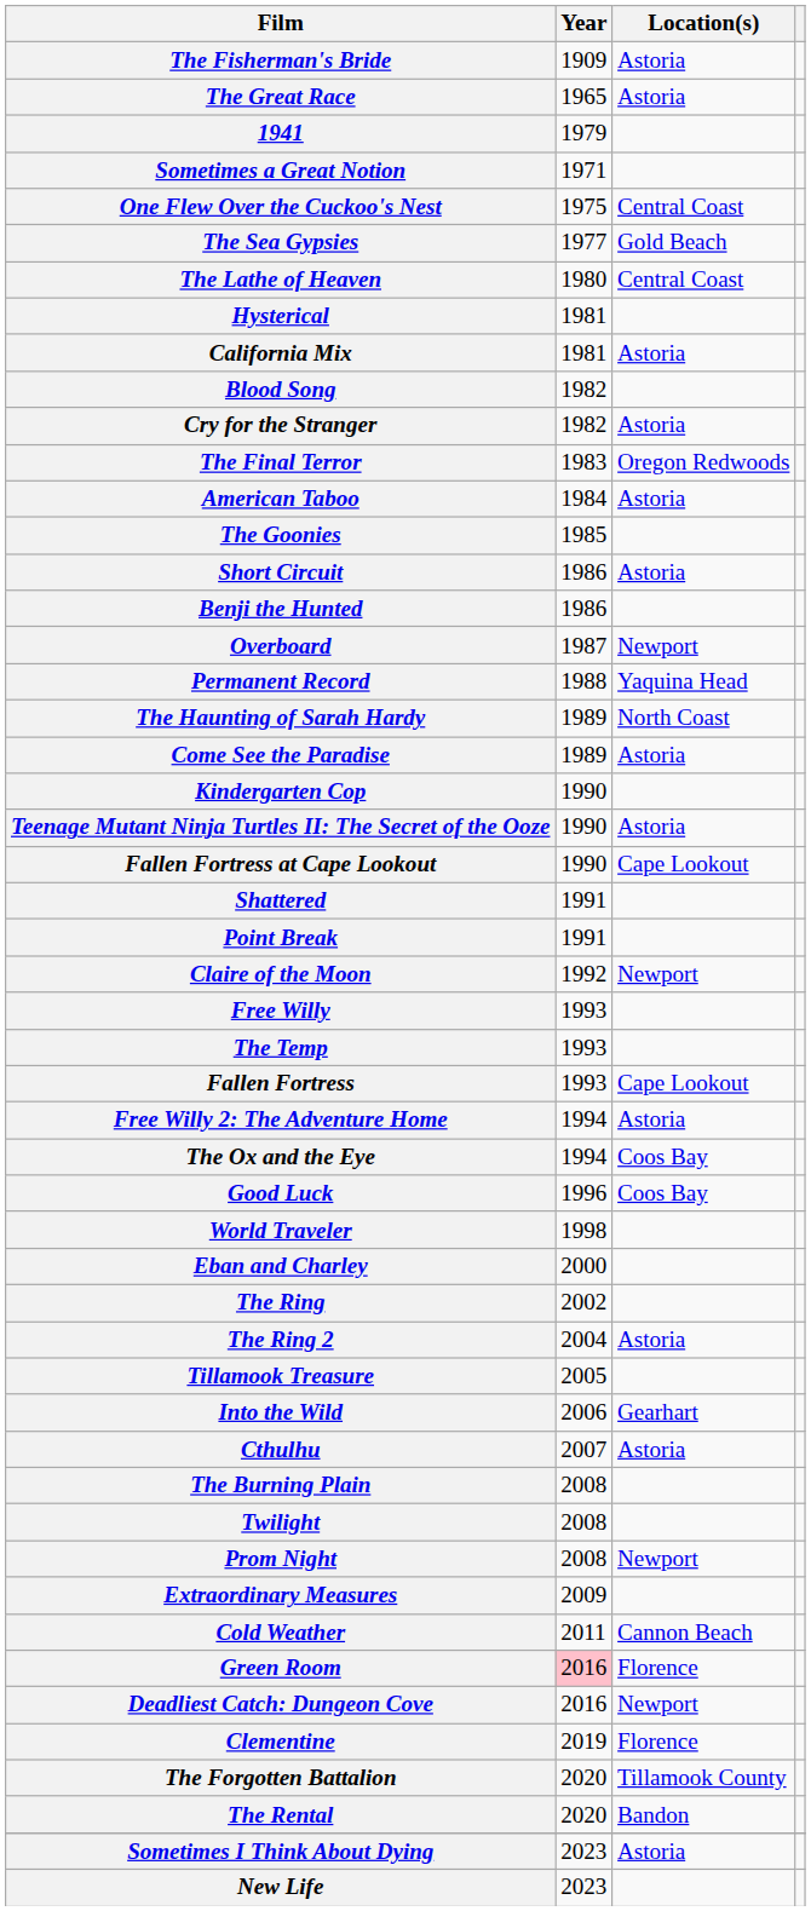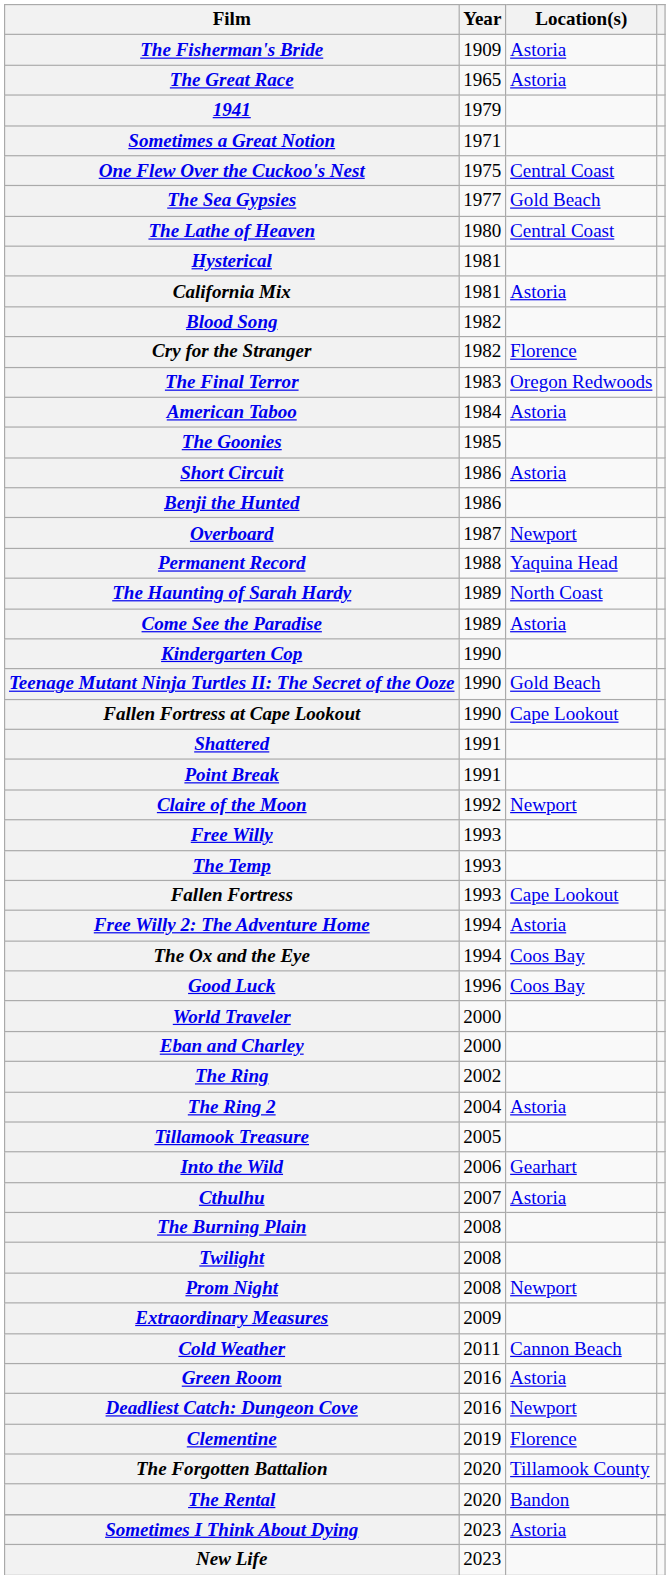Cry for the Stranger | Location(s): Astoria -> Florence
Teenage Mutant Ninja Turtles II: The Secret of the Ooze | Location(s): Astoria -> Gold Beach
World Traveler | Year: 1998 -> 2000
Green Room | Year: pink background -> no background
Green Room | Location(s): Florence -> Astoria
